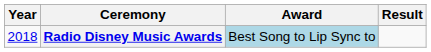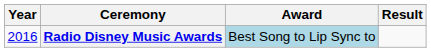Radio Disney Music Awards | Year: 2018 -> 2016
